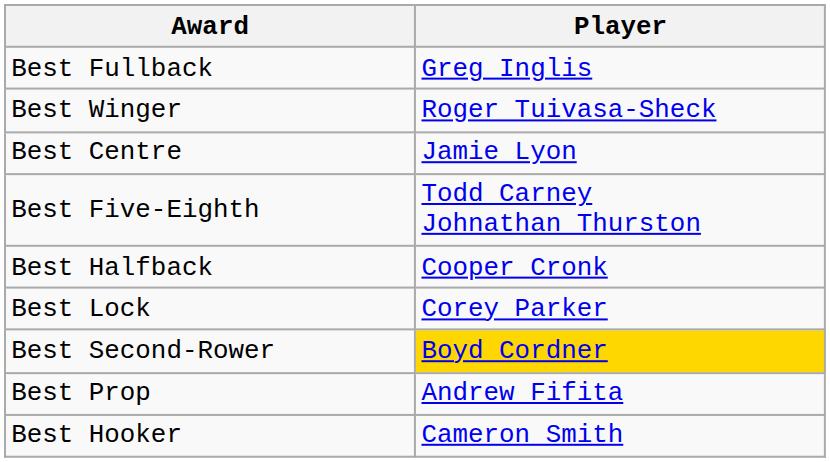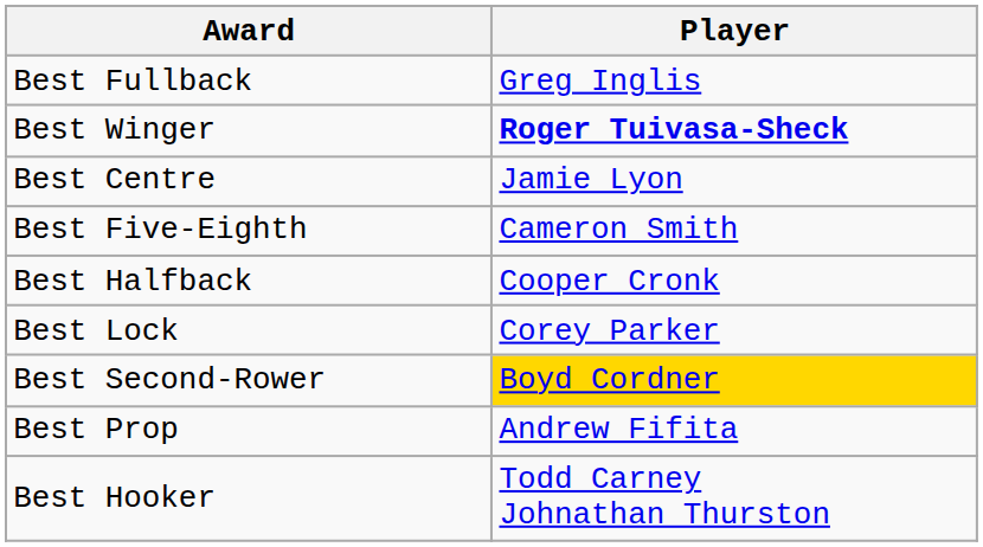Best Winger | Player: normal -> bold
Best Five-Eighth | Player: Todd Carney Johnathan Thurston -> Cameron Smith
Best Hooker | Player: Cameron Smith -> Todd Carney Johnathan Thurston
